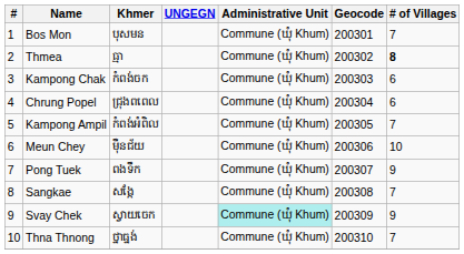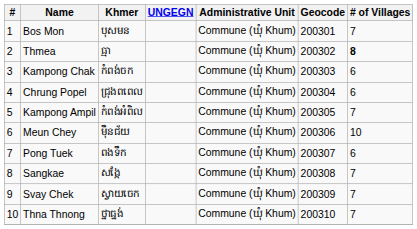Pong Tuek | # of Villages: 9 -> 6
Svay Chek | Administrative Unit: paleturquoise background -> no background
Svay Chek | # of Villages: 9 -> 7
